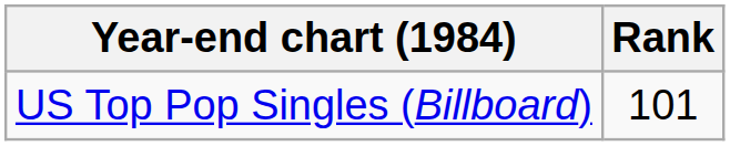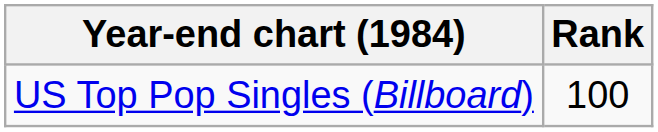US Top Pop Singles (Billboard) | Rank: 101 -> 100
